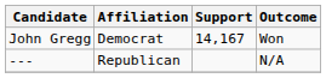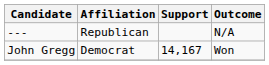rows swapped: John Gregg <-> ---
